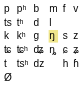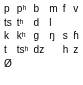kʰ | column 7: khaki background -> no background
kʰ | column 11: z -> ɦ
- row: ʨ | ʨʰ | ʥ | ȵ | ɕ | ʑ
tsʰ | column 11: ɦ -> z
